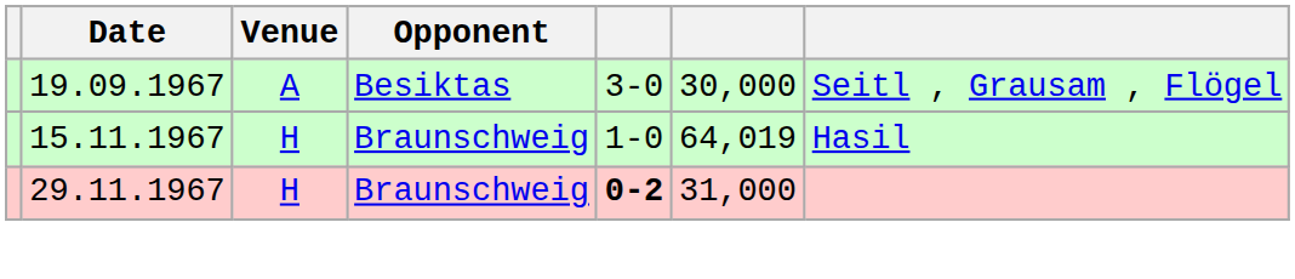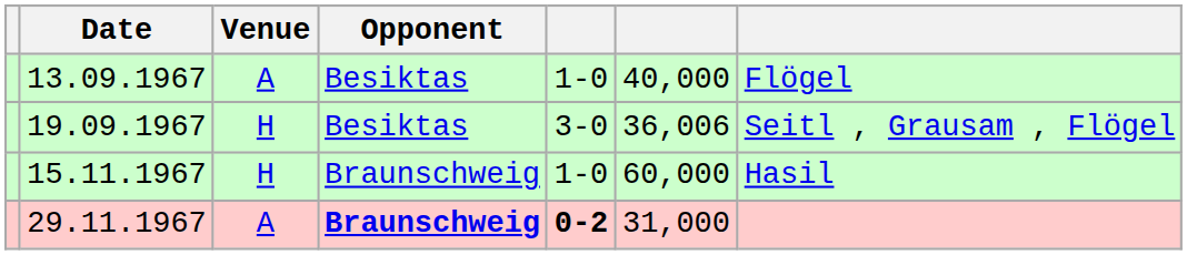+ row: 13.09.1967 | A | Besiktas | 1-0 | 40,000 | Flögel
19.09.1967 | Venue: A -> H
19.09.1967 | column 6: 30,000 -> 36,006
15.11.1967 | column 6: 64,019 -> 60,000
29.11.1967 | Venue: H -> A
29.11.1967 | Opponent: normal -> bold
